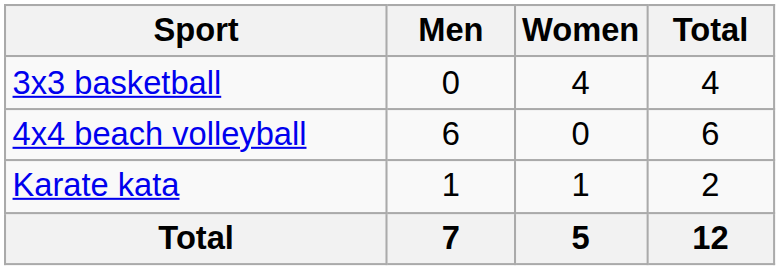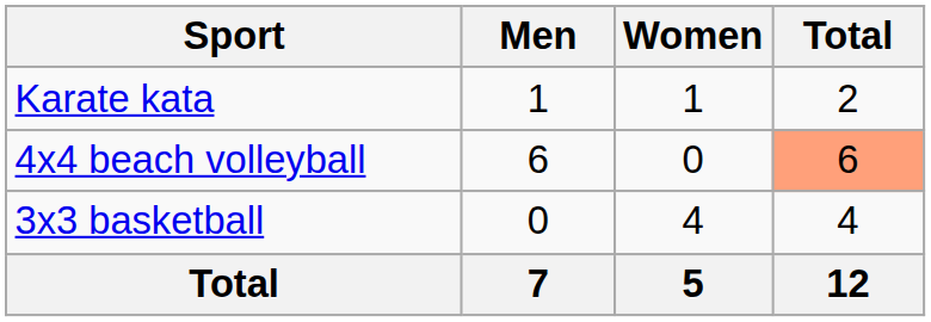rows swapped: 3x3 basketball <-> Karate kata
4x4 beach volleyball | Total: no background -> lightsalmon background
